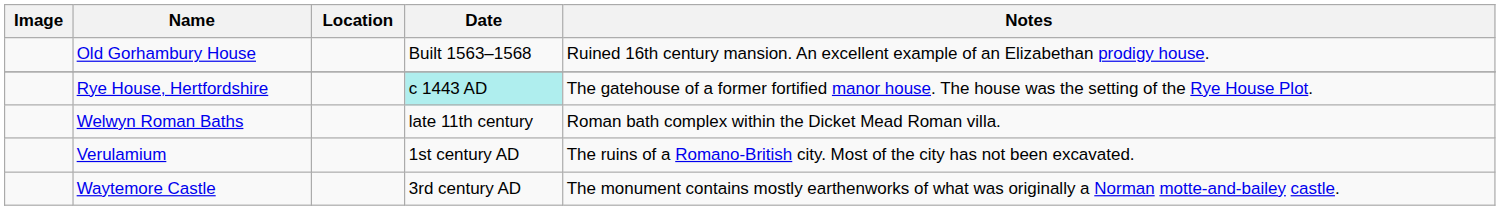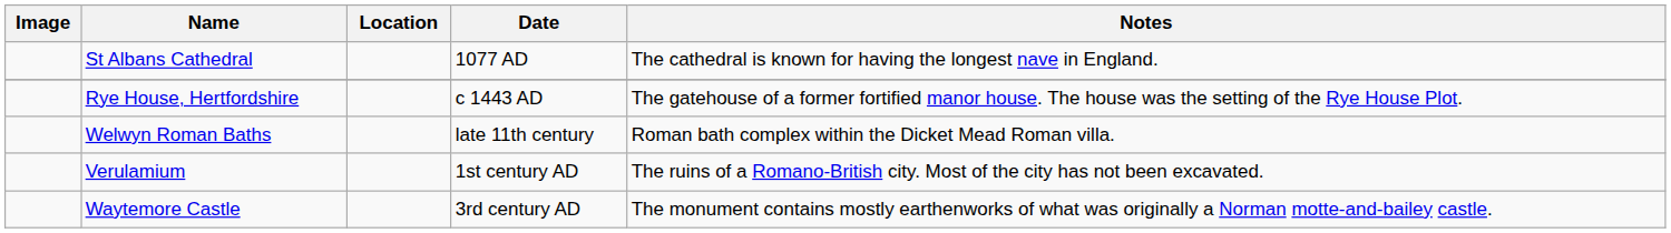+ row: St Albans Cathedral | 1077 AD | The cathedral is known for having the longest nave in England.
- row: Old Gorhambury House | Built 1563–1568 | Ruined 16th century mansion. An excellent example of an Elizabethan prodigy house.
Rye House, Hertfordshire | Date: paleturquoise background -> no background
